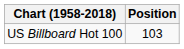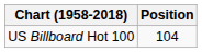US Billboard Hot 100 | Position: 103 -> 104
